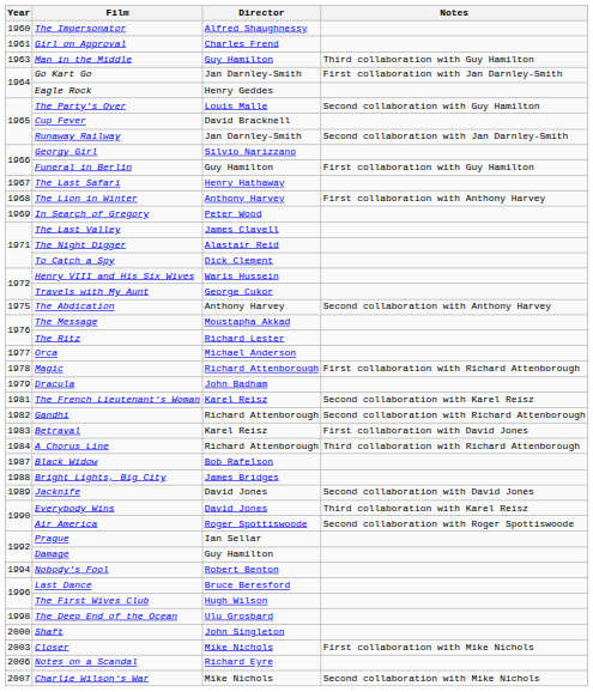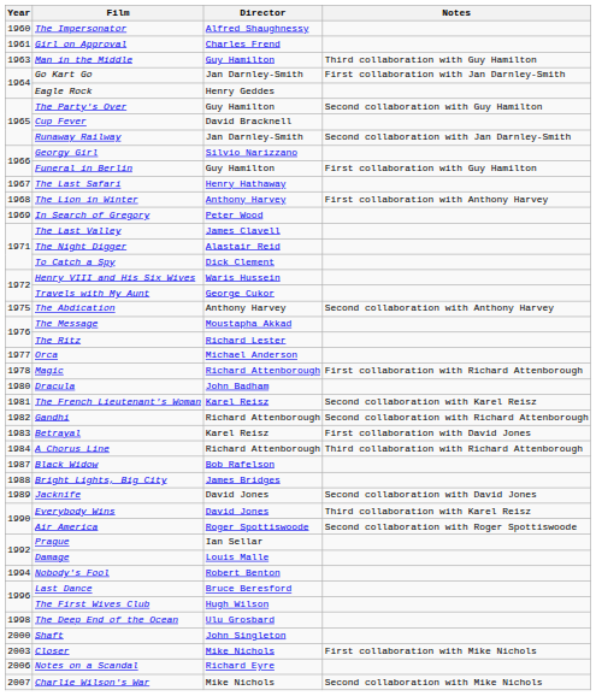The Party's Over | Director: Louis Malle -> Guy Hamilton
Dracula | Year: 1979 -> 1980
Damage | Director: Guy Hamilton -> Louis Malle
